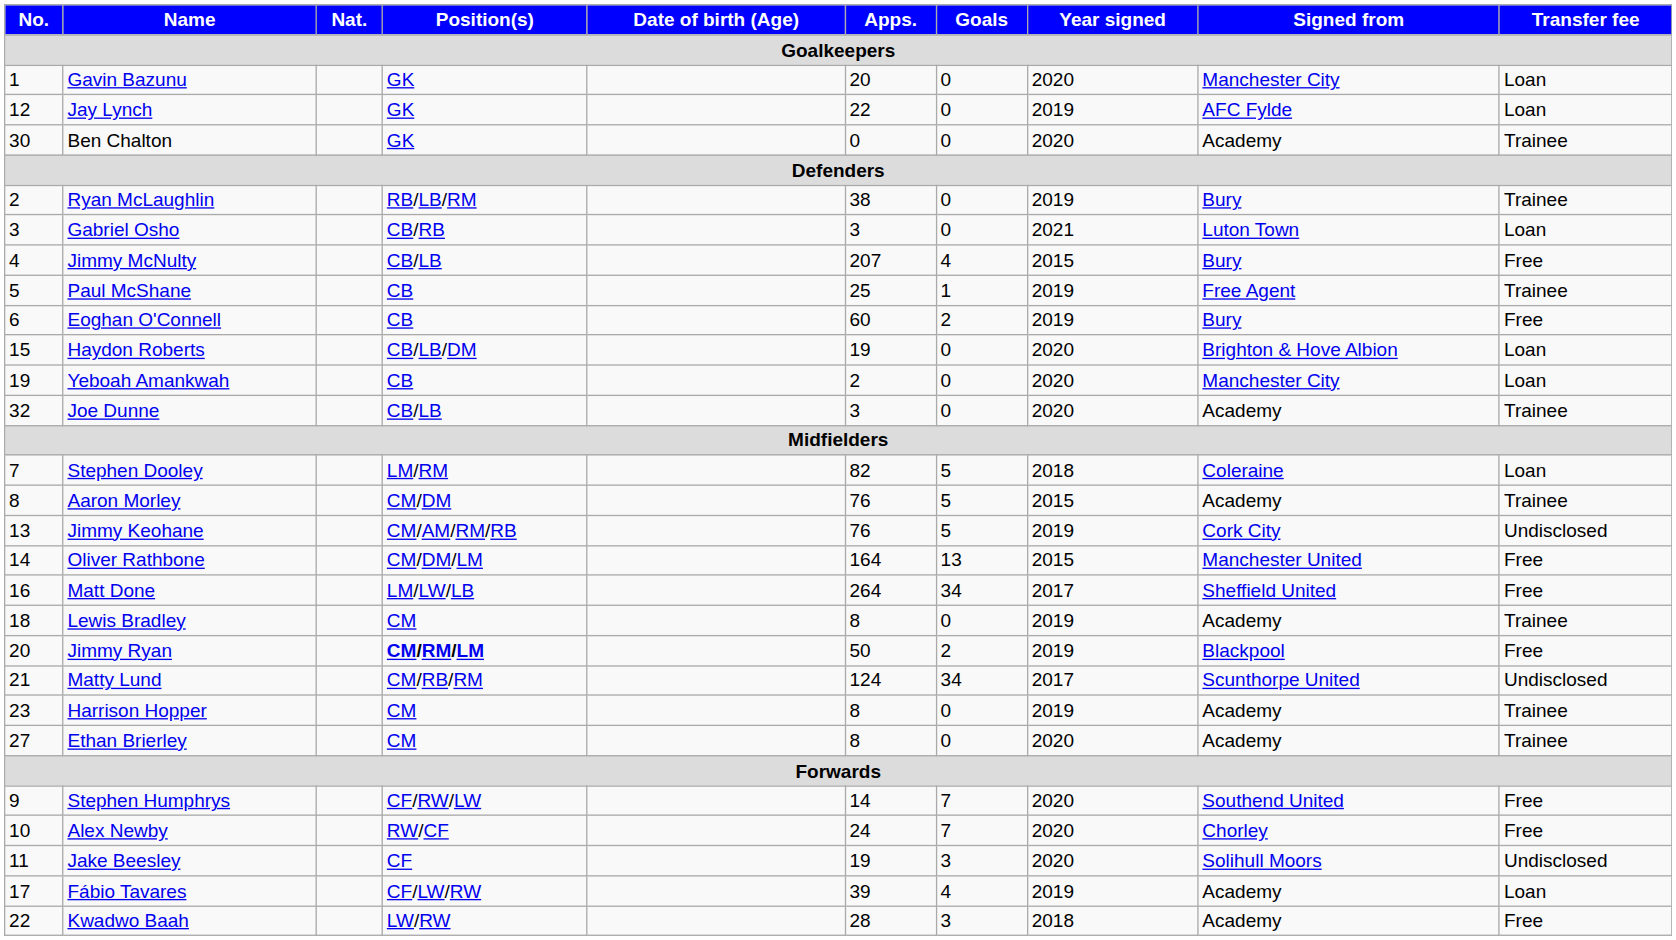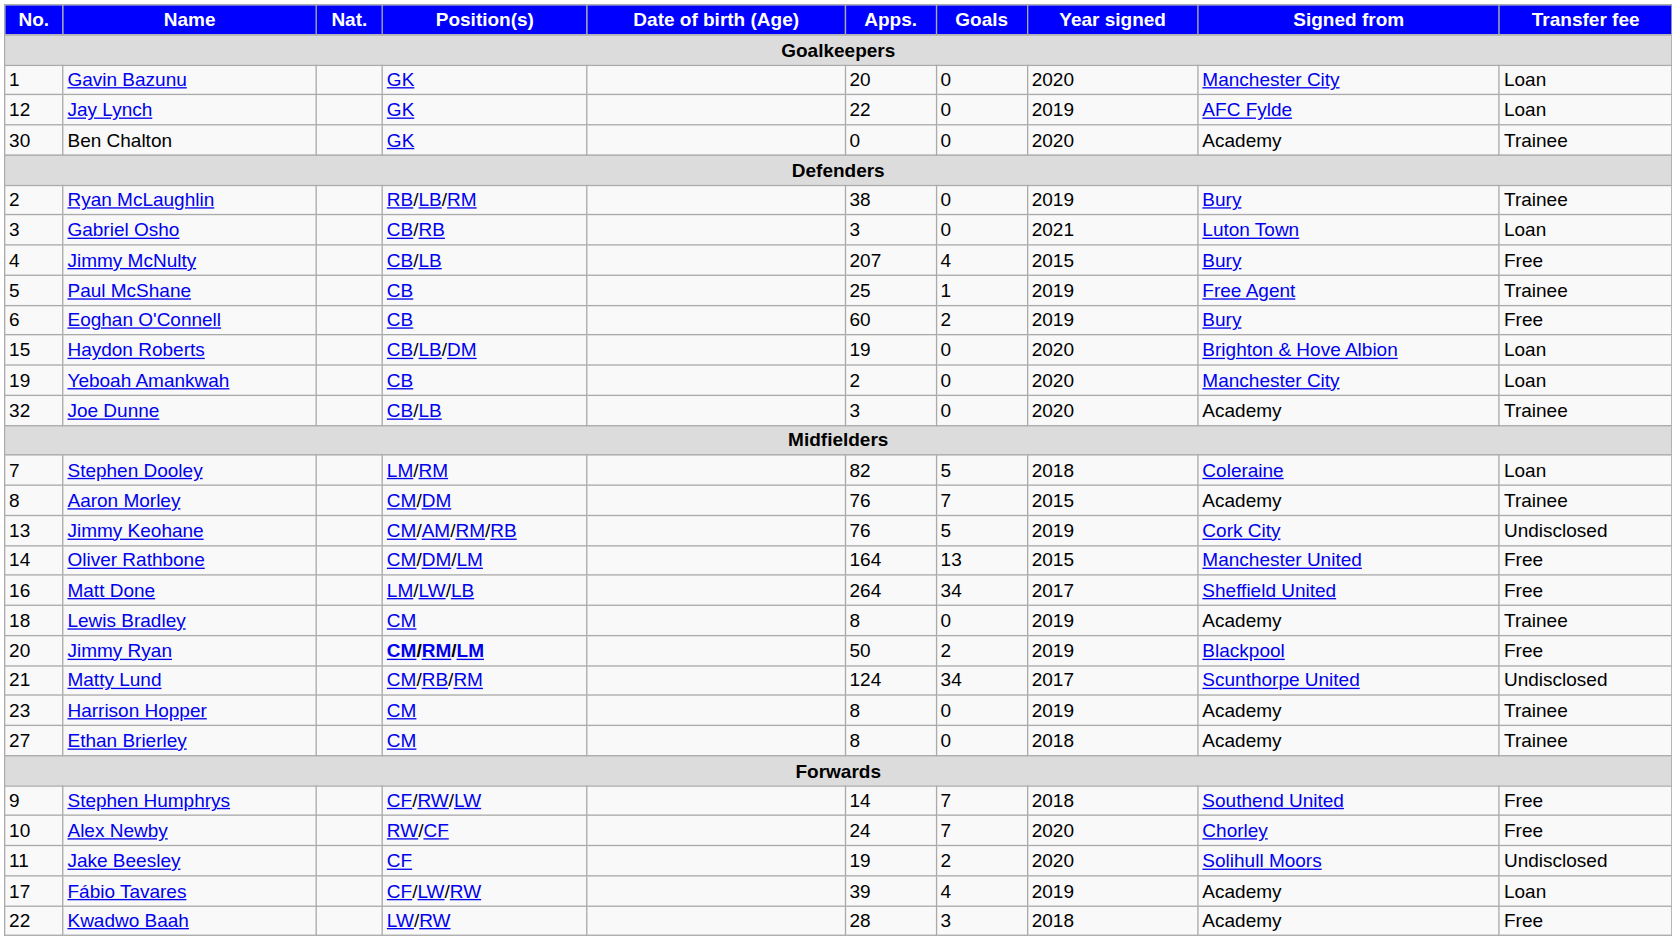Aaron Morley | Goals: 5 -> 7
Ethan Brierley | Year signed: 2020 -> 2018
Stephen Humphrys | Year signed: 2020 -> 2018
Jake Beesley | Goals: 3 -> 2
